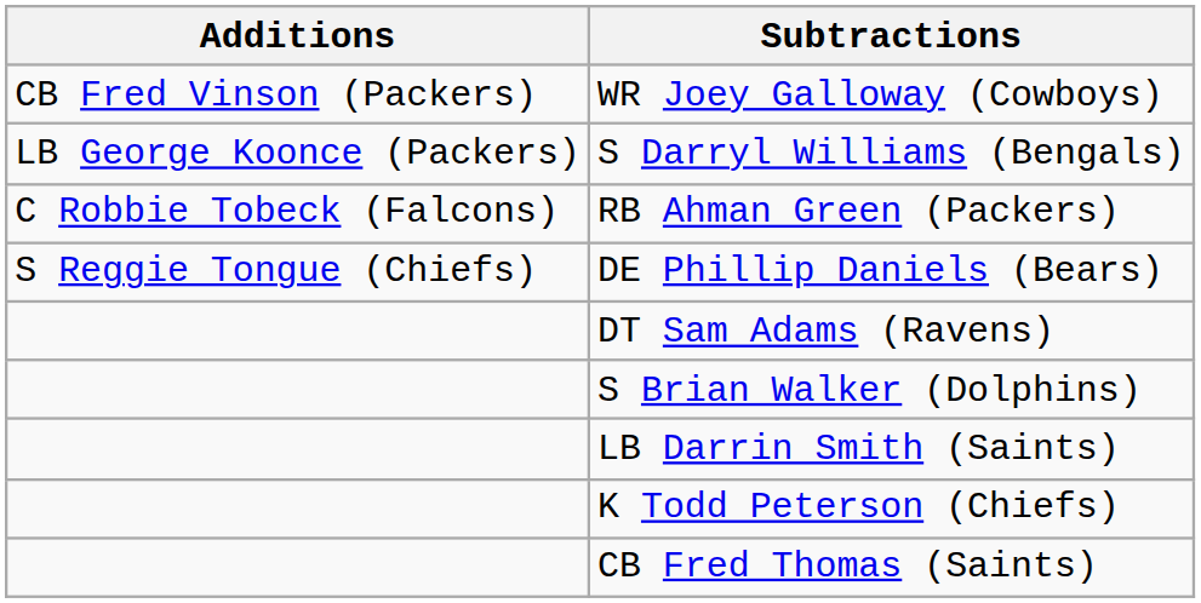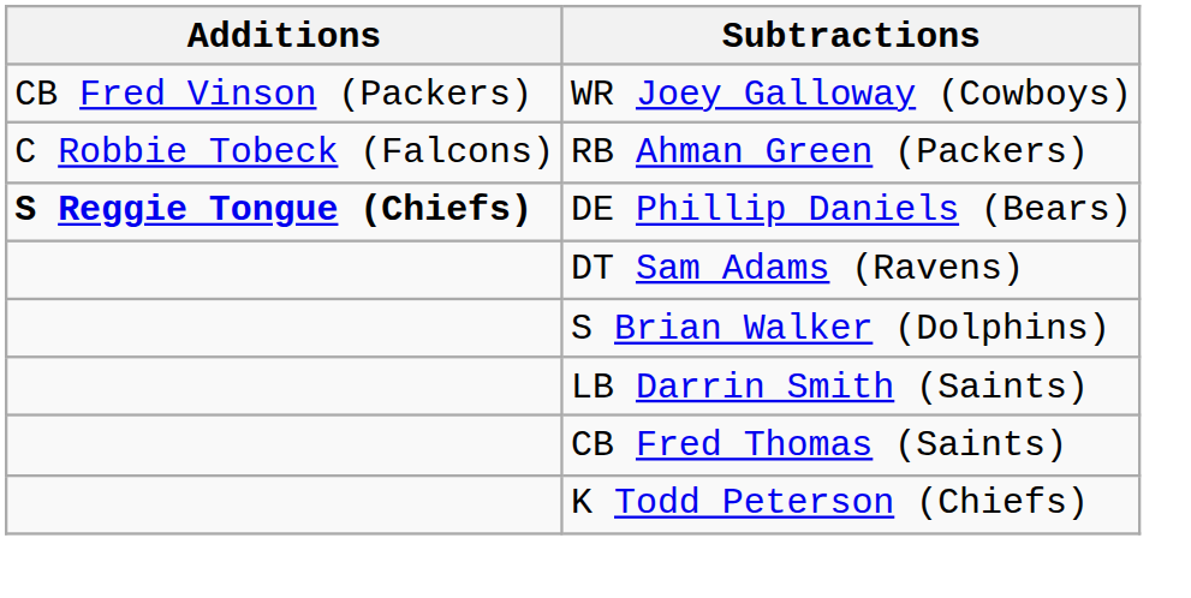- row: LB George Koonce (Packers) | S Darryl Williams (Bengals)
DE Phillip Daniels (Bears) | Additions: normal -> bold
rows swapped: CB Fred Thomas (Saints) <-> K Todd Peterson (Chiefs)
